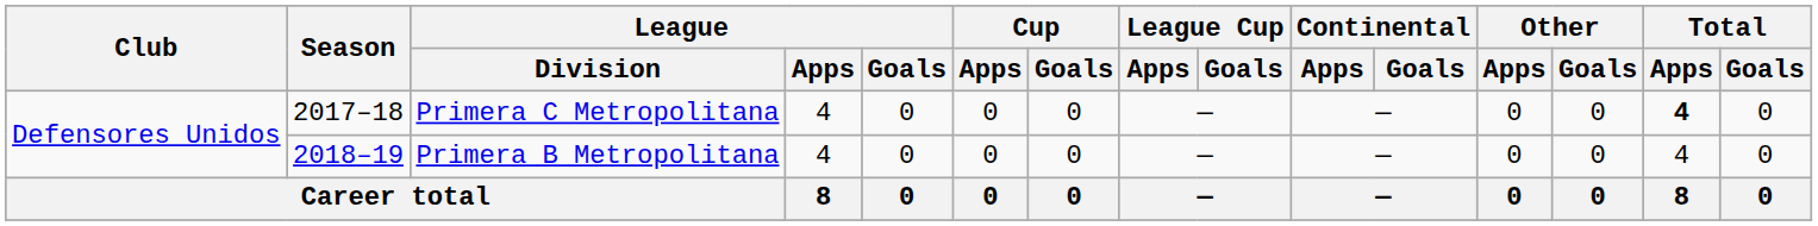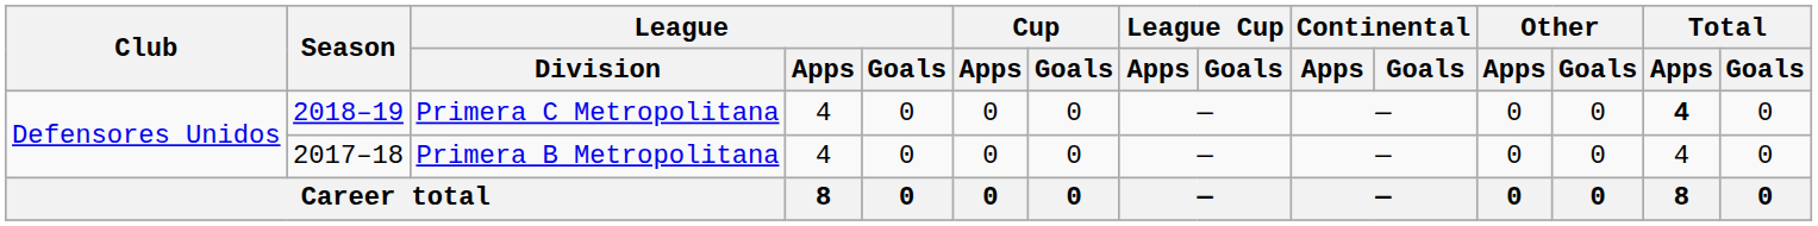Primera C Metropolitana | Season: 2017–18 -> 2018–19
Primera B Metropolitana | Season: 2018–19 -> 2017–18
